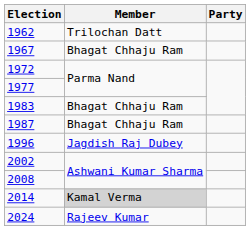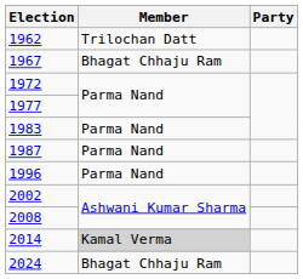1983 | Member: Bhagat Chhaju Ram -> Parma Nand
1987 | Member: Bhagat Chhaju Ram -> Parma Nand
1996 | Member: Jagdish Raj Dubey -> Parma Nand
2024 | Member: Rajeev Kumar -> Bhagat Chhaju Ram
